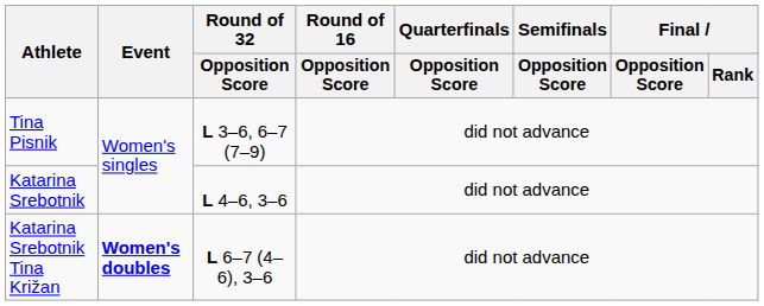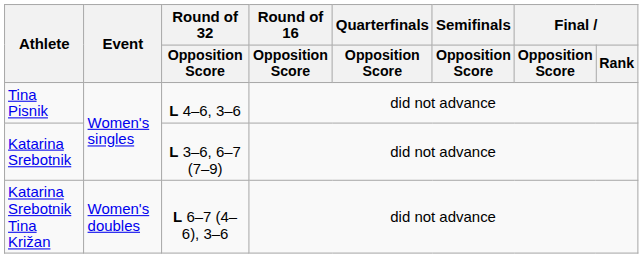Tina Pisnik | Round of 32 / Opposition Score: L 3–6, 6–7 (7–9) -> L 4–6, 3–6
Katarina Srebotnik | Round of 32 / Opposition Score: L 4–6, 3–6 -> L 3–6, 6–7 (7–9)
Katarina Srebotnik Tina Križan | Event: bold -> normal
